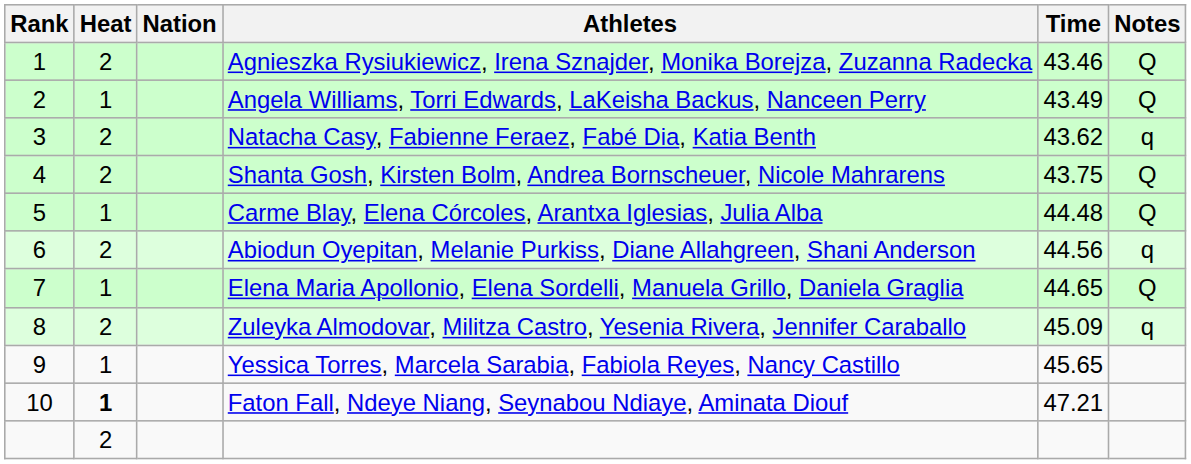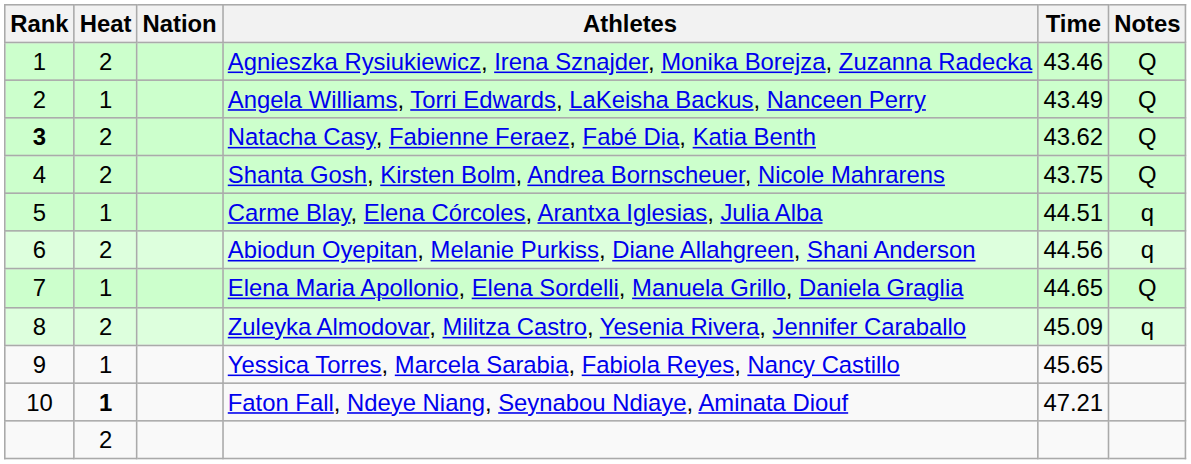Natacha Casy, Fabienne Feraez, Fabé Dia, Katia Benth | Rank: normal -> bold
Natacha Casy, Fabienne Feraez, Fabé Dia, Katia Benth | Notes: q -> Q
Carme Blay, Elena Córcoles, Arantxa Iglesias, Julia Alba | Time: 44.48 -> 44.51
Carme Blay, Elena Córcoles, Arantxa Iglesias, Julia Alba | Notes: Q -> q
